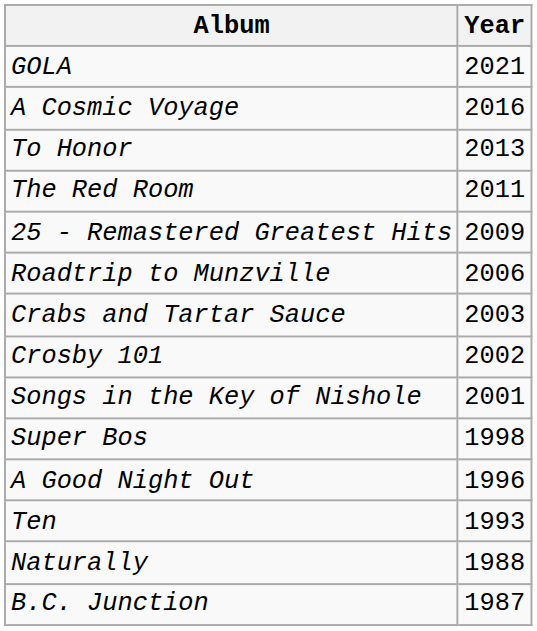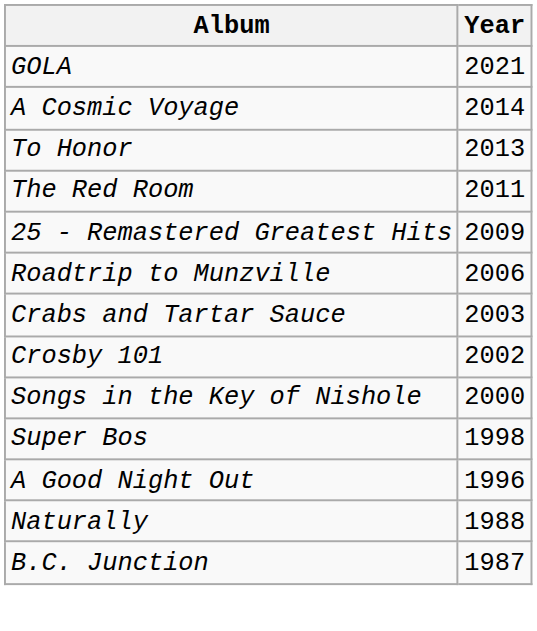A Cosmic Voyage | Year: 2016 -> 2014
Songs in the Key of Nishole | Year: 2001 -> 2000
- row: Ten | 1993
